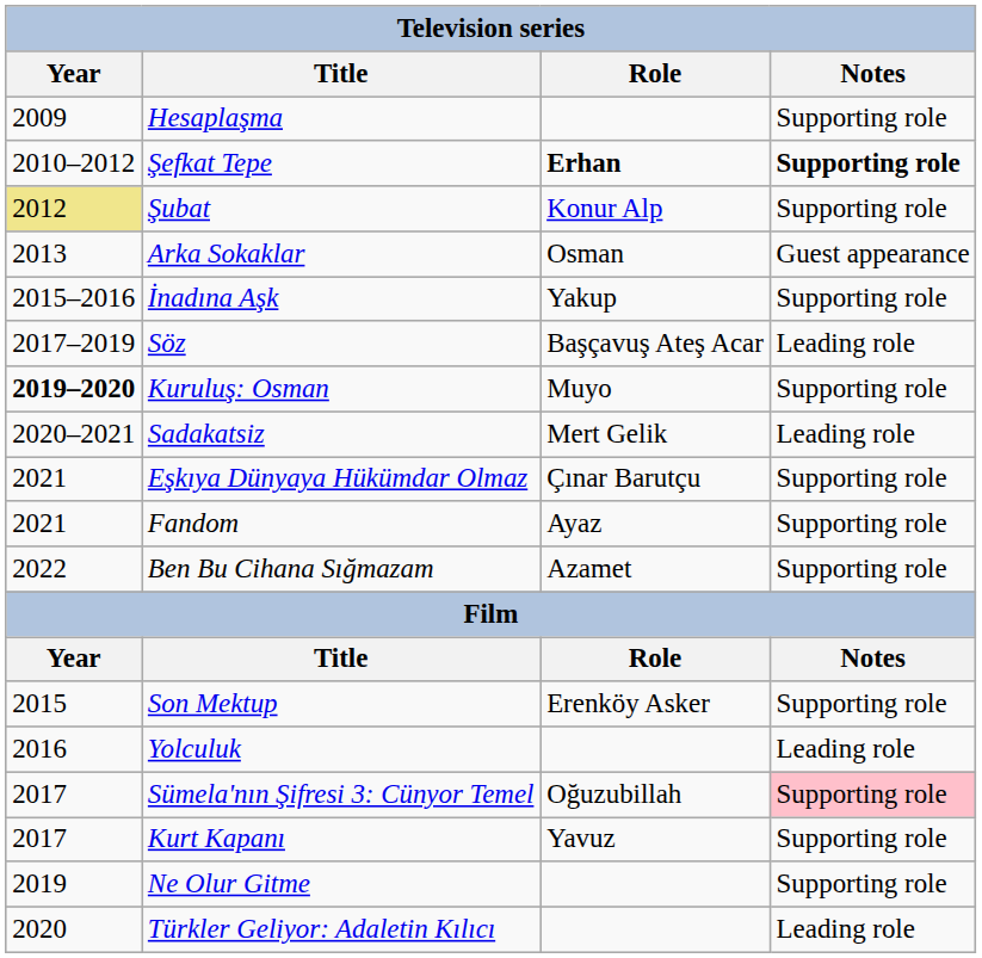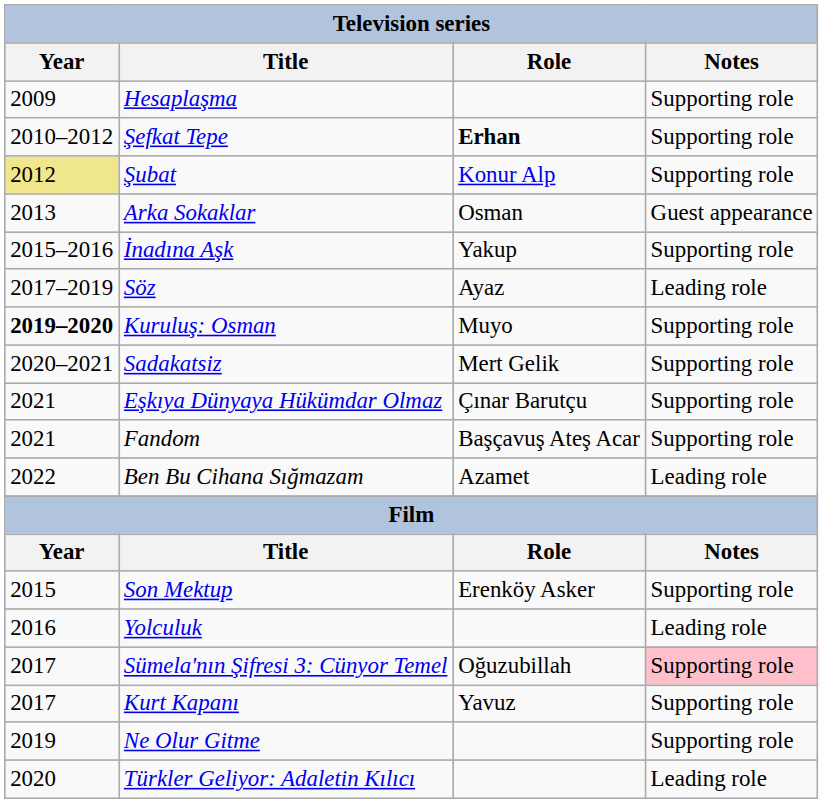Şefkat Tepe | Notes: bold -> normal
Söz | Role: Başçavuş Ateş Acar -> Ayaz
Sadakatsiz | Notes: Leading role -> Supporting role
Fandom | Role: Ayaz -> Başçavuş Ateş Acar
Ben Bu Cihana Sığmazam | Notes: Supporting role -> Leading role
